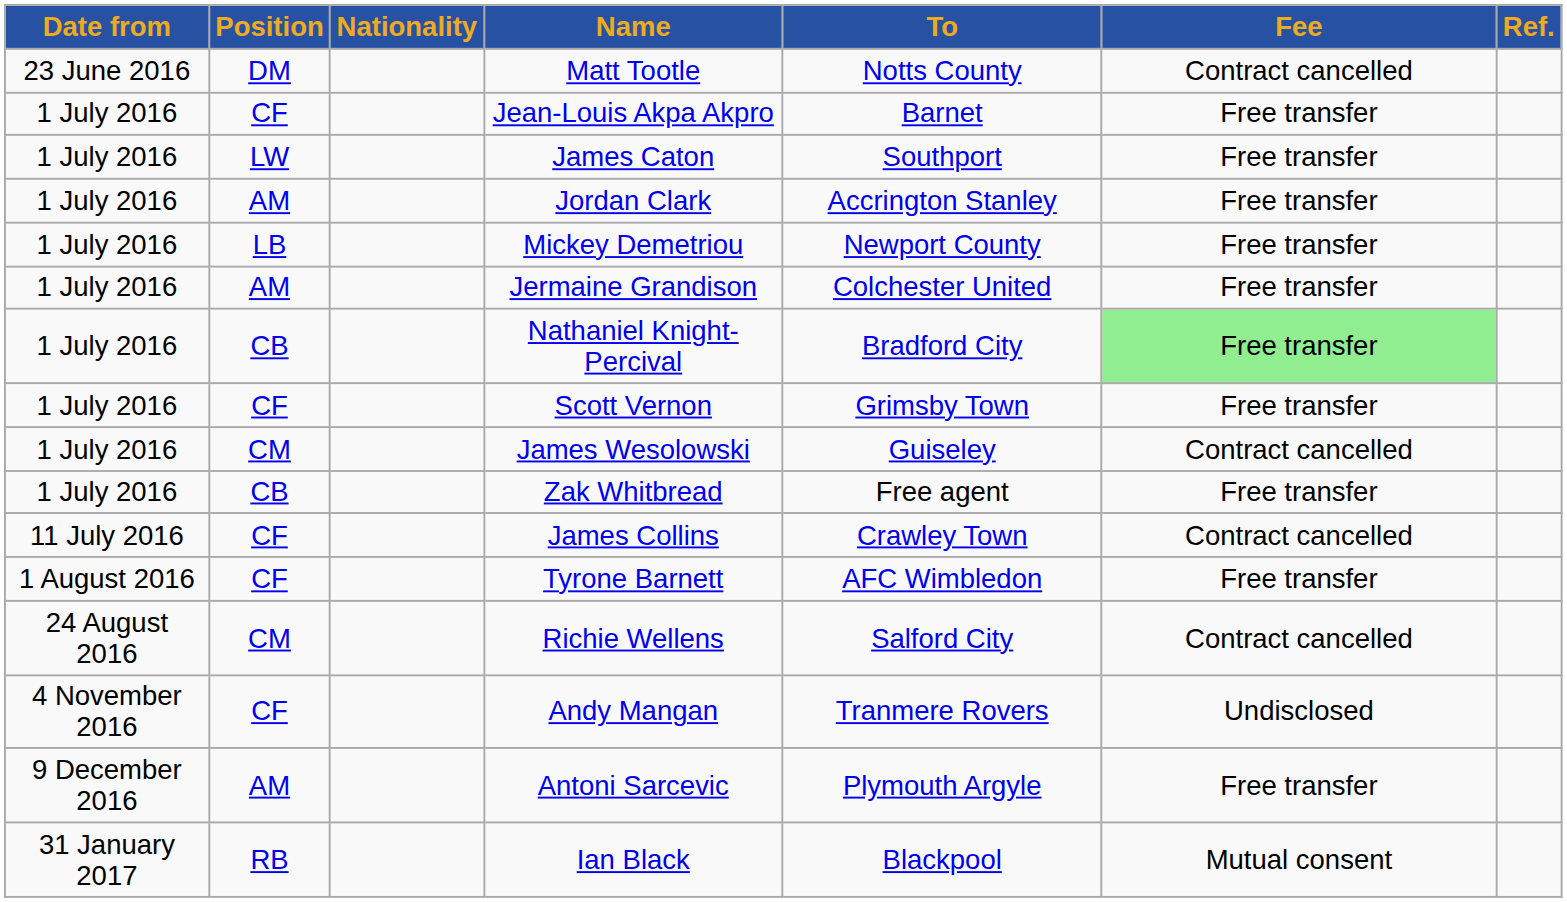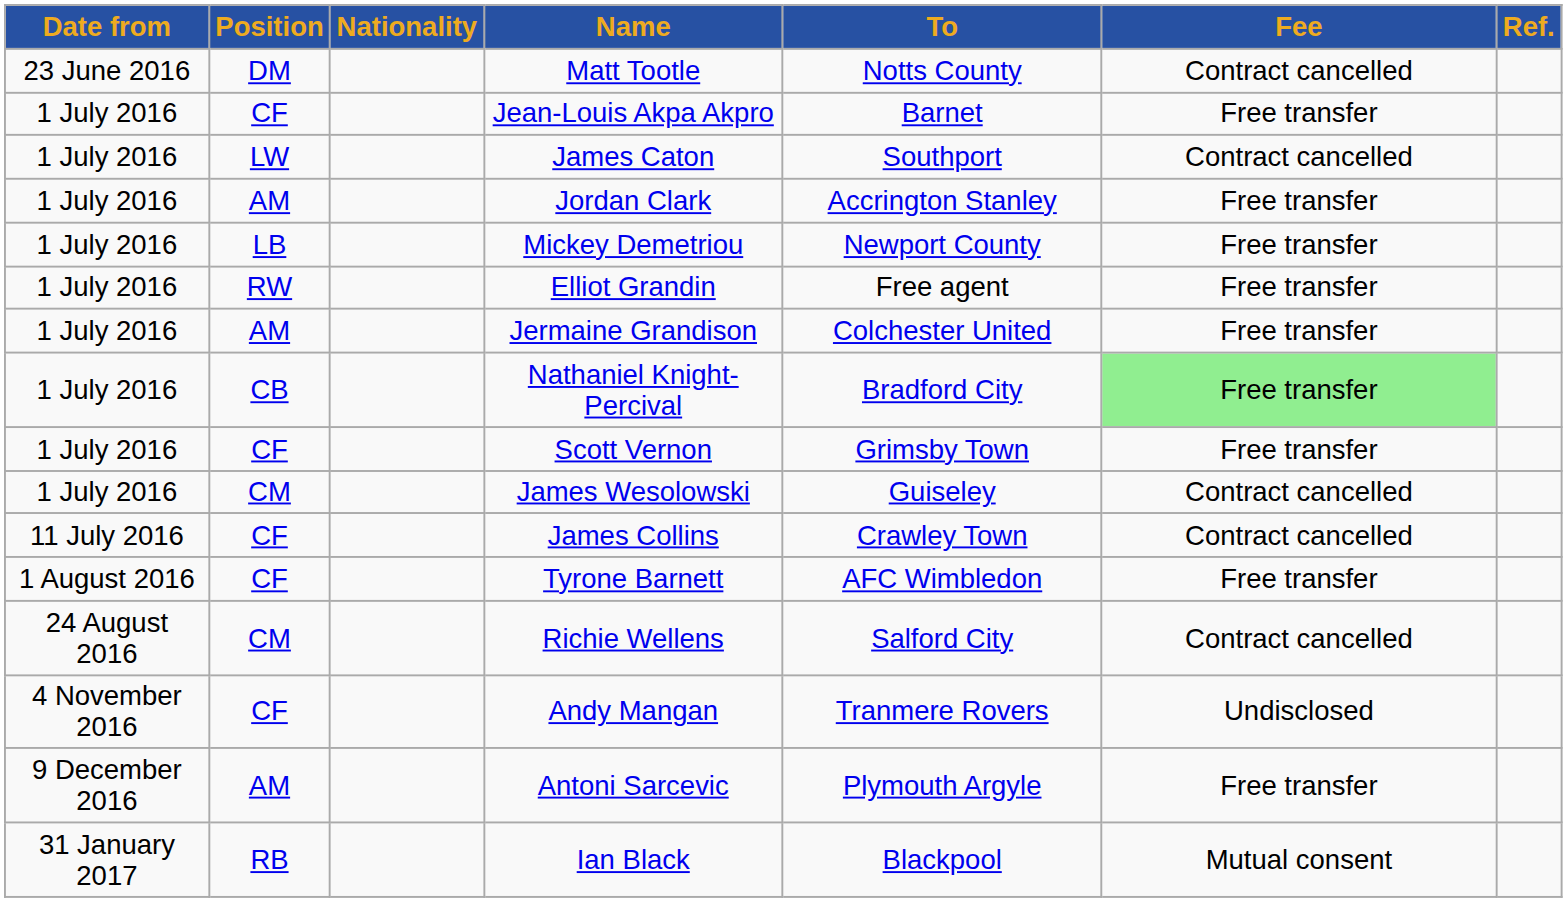James Caton | Fee: Free transfer -> Contract cancelled
+ row: 1 July 2016 | RW | Elliot Grandin | Free agent | Free transfer
- row: 1 July 2016 | CB | Zak Whitbread | Free agent | Free transfer
